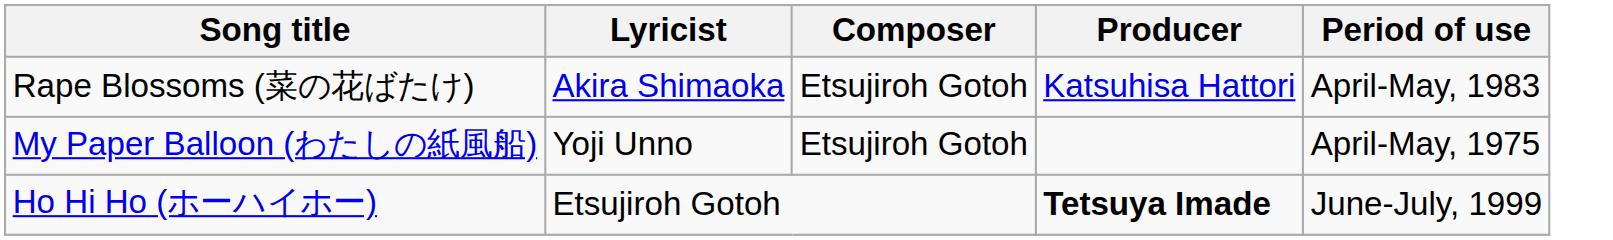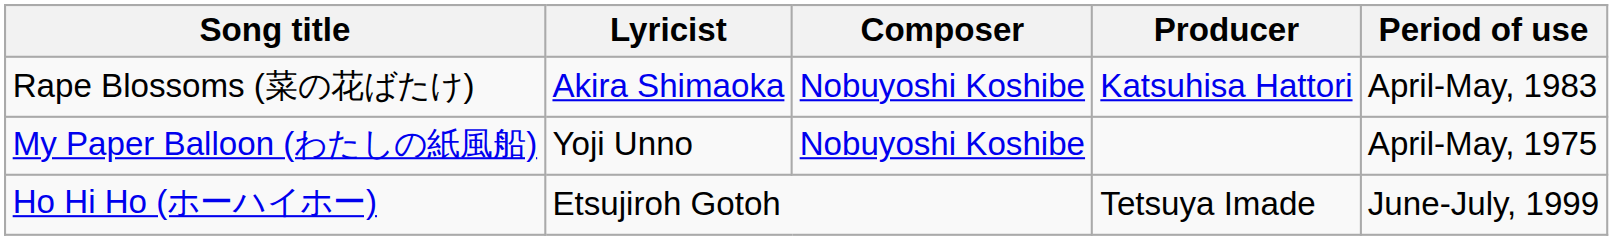Rape Blossoms (菜の花ばたけ) | Composer: Etsujiroh Gotoh -> Nobuyoshi Koshibe
My Paper Balloon (わたしの紙風船) | Composer: Etsujiroh Gotoh -> Nobuyoshi Koshibe
Ho Hi Ho (ホーハイホー) | Producer: bold -> normal
